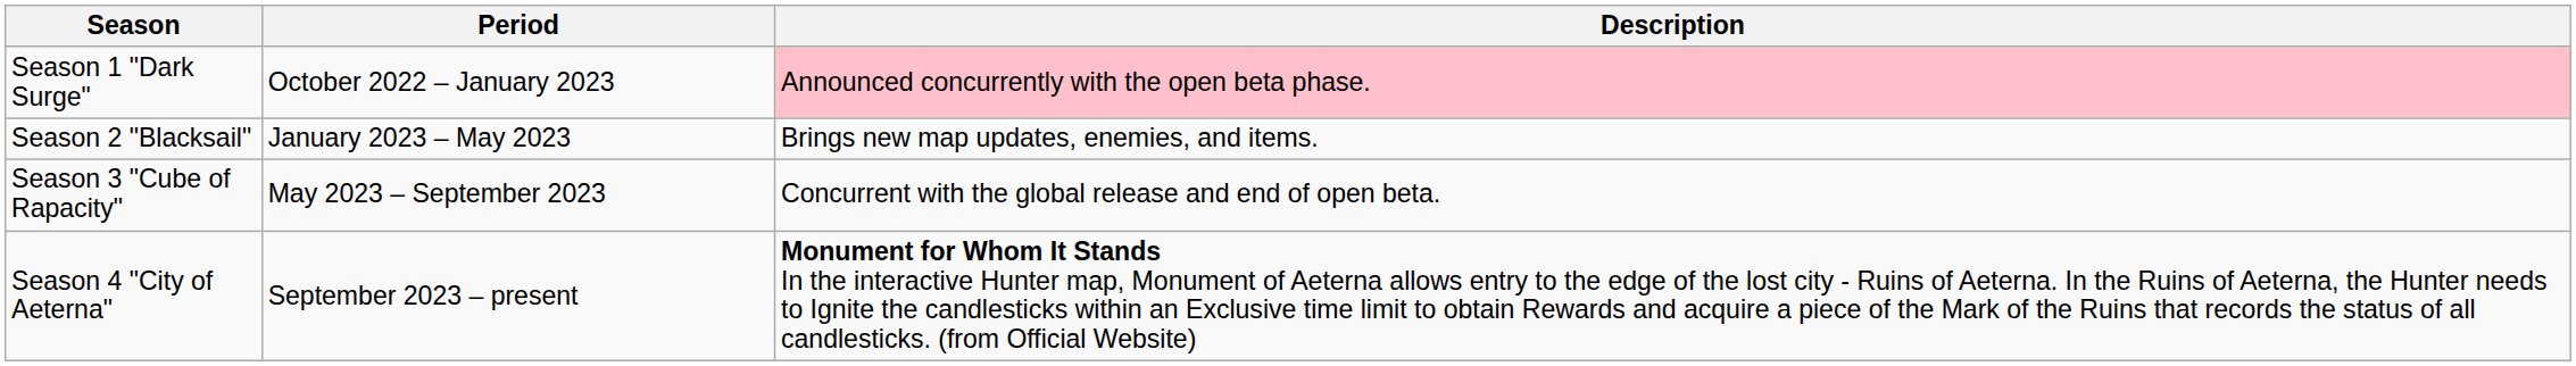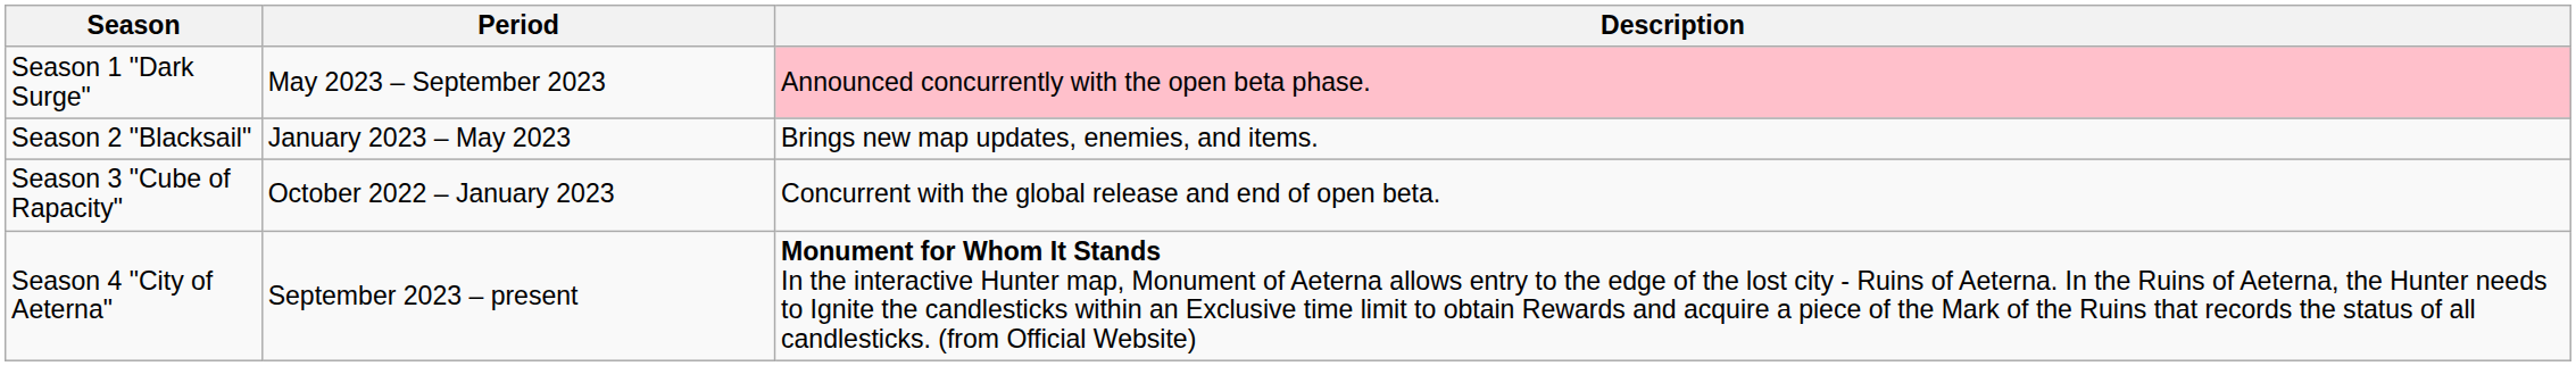Season 1 "Dark Surge" | Period: October 2022 – January 2023 -> May 2023 – September 2023
Season 3 "Cube of Rapacity" | Period: May 2023 – September 2023 -> October 2022 – January 2023
